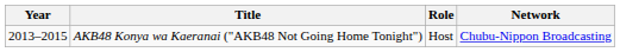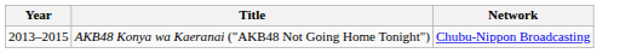- column: Role | Host
